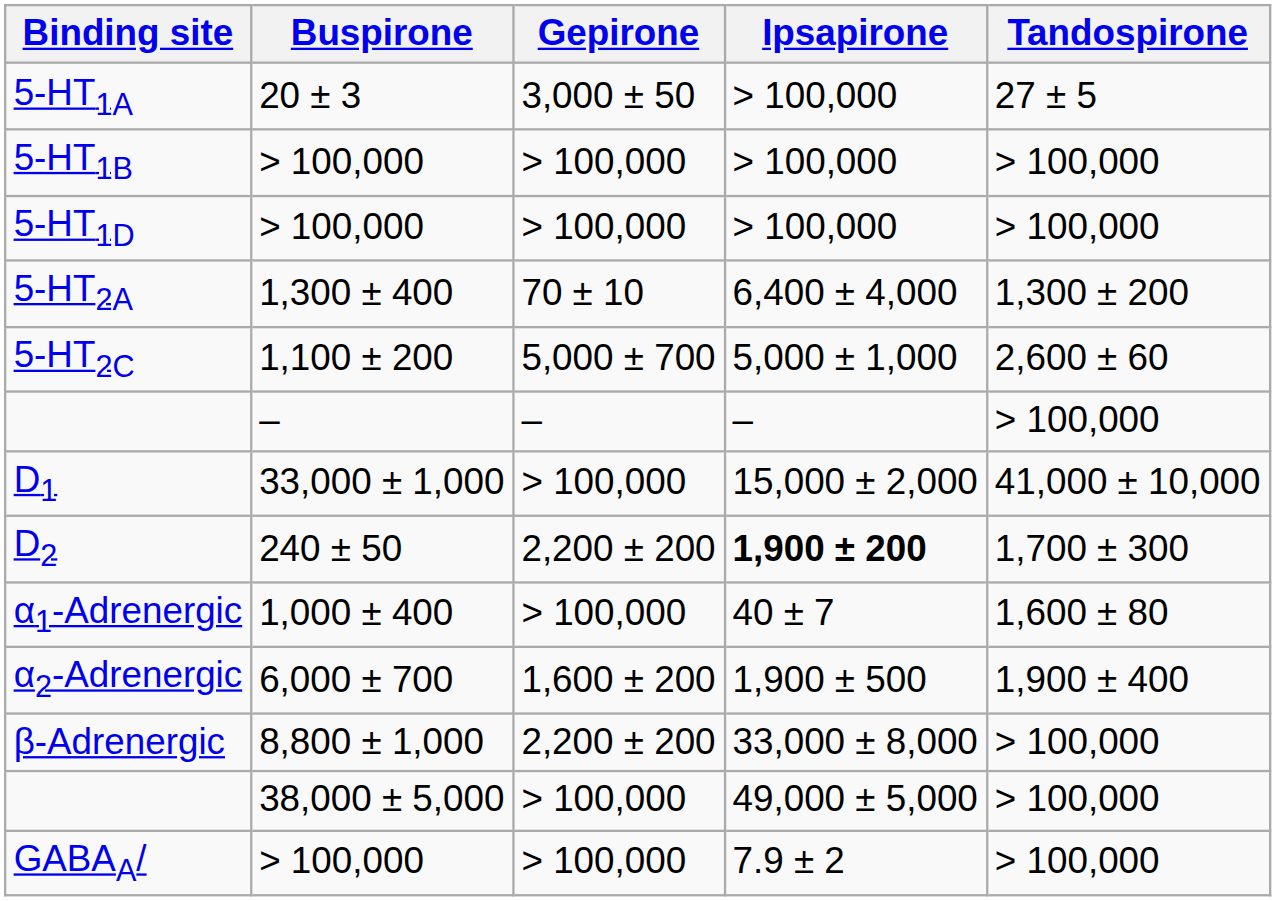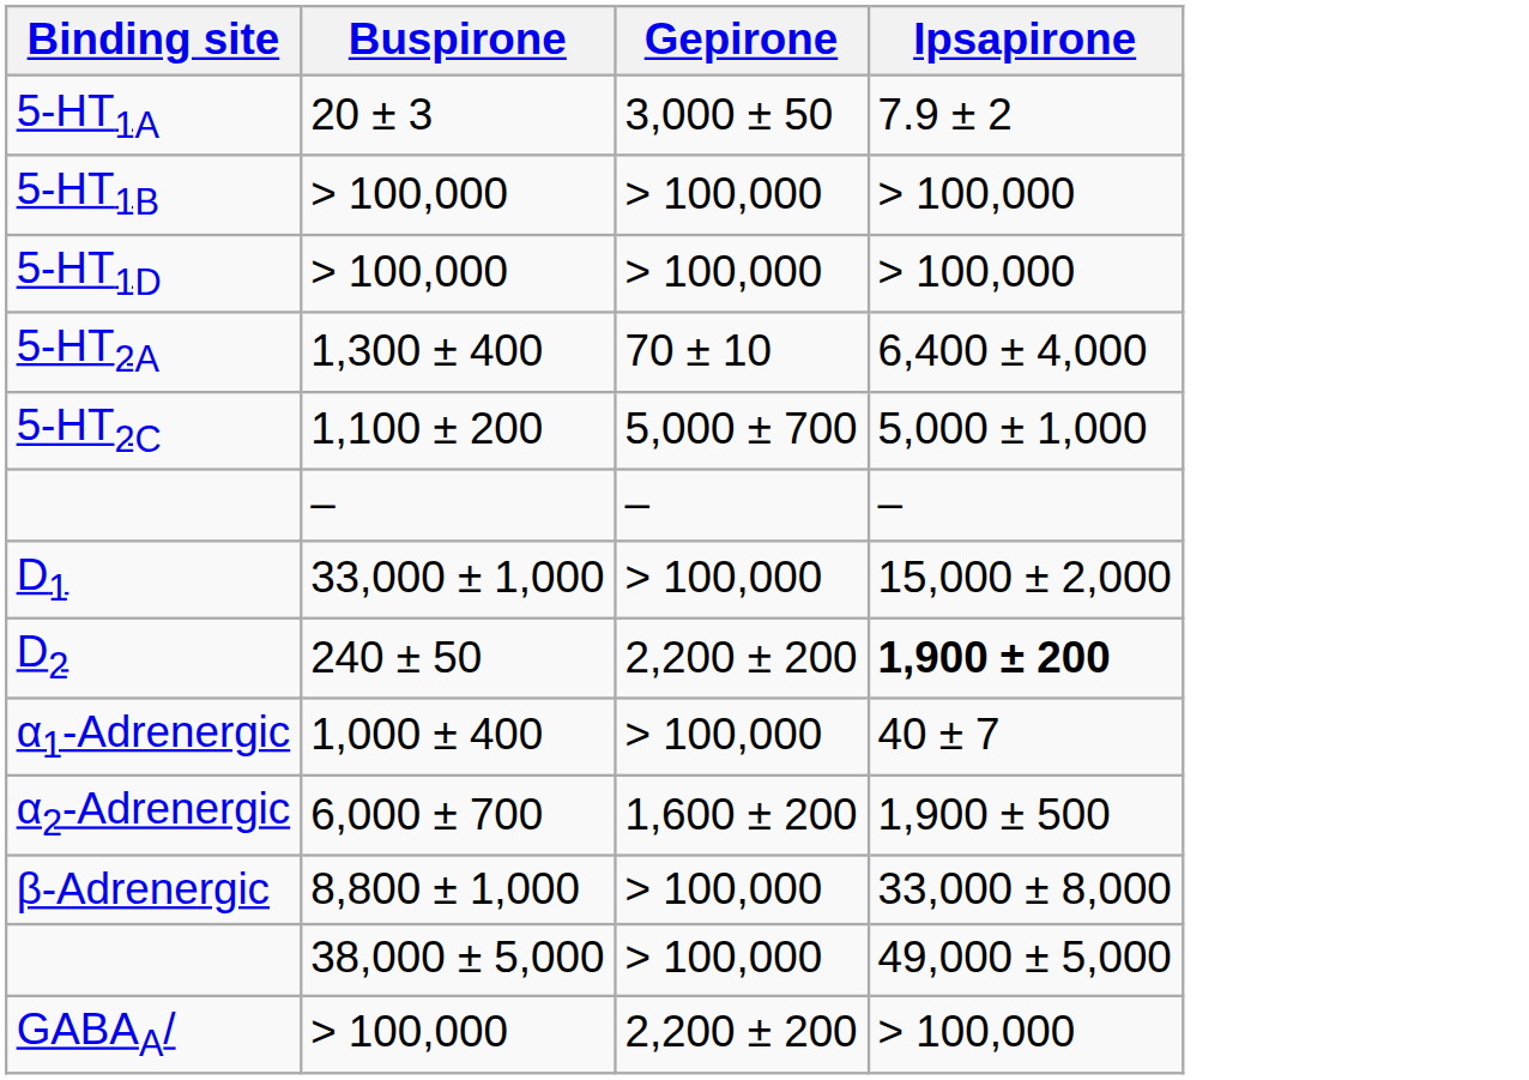- column: Tandospirone | 27 ± 5 | > 100,000 | > 100,000 | 1,300 ± 200 | 2,600 ± 60 | > 100,000 | 41,000 ± 10,000 | 1,700 ± 300 | 1,600 ± 80 | 1,900 ± 400 | > 100,000 | > 100,000 | > 100,000
5-HT1A | Ipsapirone: > 100,000 -> 7.9 ± 2
β-Adrenergic | Gepirone: 2,200 ± 200 -> > 100,000
GABAA/ | Gepirone: > 100,000 -> 2,200 ± 200
GABAA/ | Ipsapirone: 7.9 ± 2 -> > 100,000
